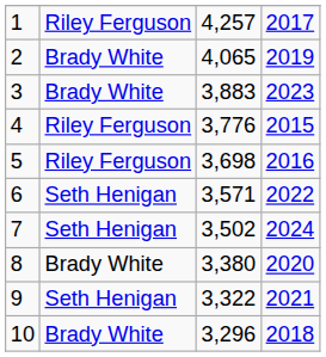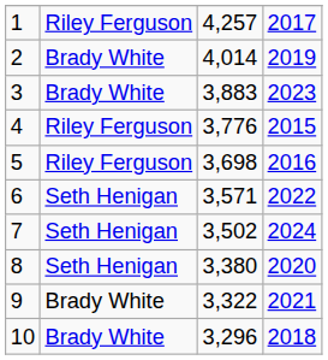2 | column 3: 4,065 -> 4,014
8 | column 2: Brady White -> Seth Henigan
9 | column 2: Seth Henigan -> Brady White
